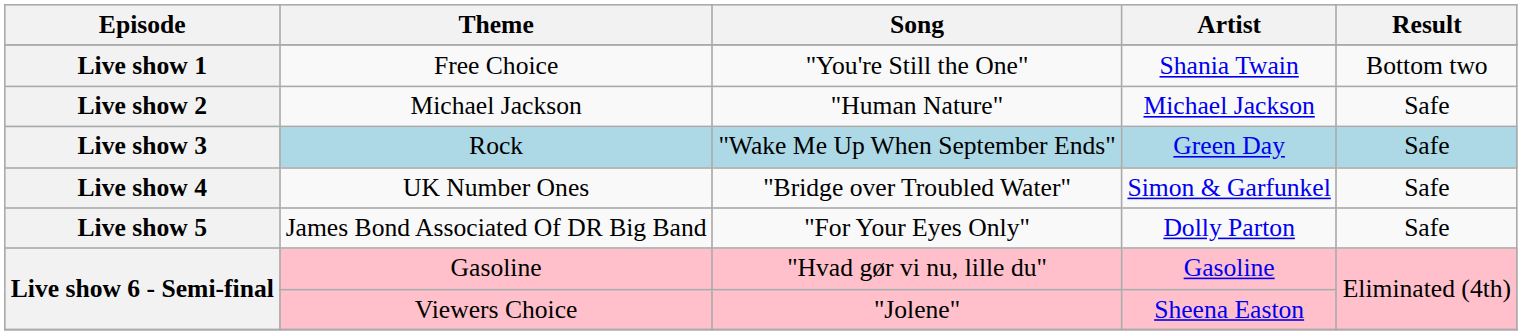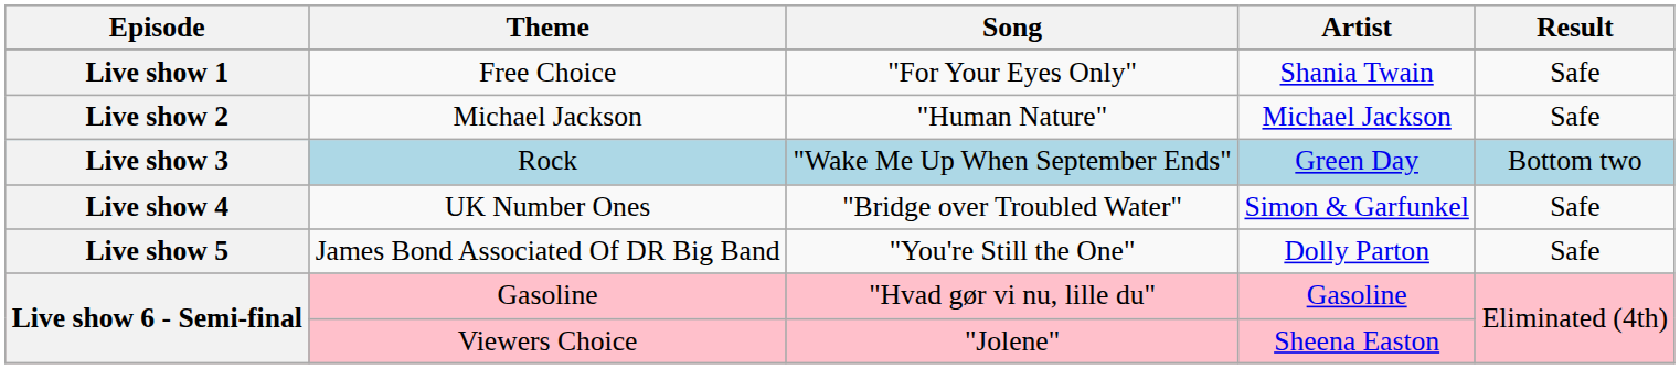Free Choice | Song: "You're Still the One" -> "For Your Eyes Only"
Free Choice | Result: Bottom two -> Safe
Rock | Result: Safe -> Bottom two
James Bond Associated Of DR Big Band | Song: "For Your Eyes Only" -> "You're Still the One"
